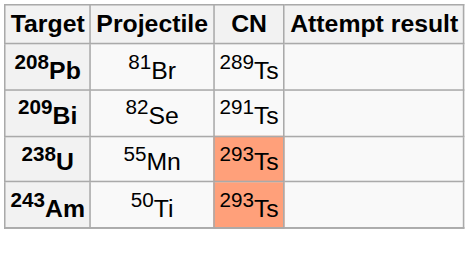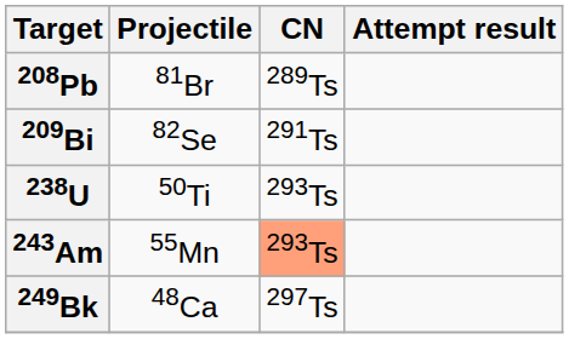238U | Projectile: 55Mn -> 50Ti
238U | CN: lightsalmon background -> no background
243Am | Projectile: 50Ti -> 55Mn
+ row: 249Bk | 48Ca | 297Ts
